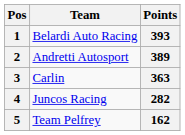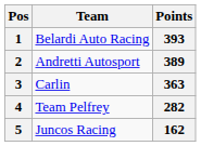4 | Team: Juncos Racing -> Team Pelfrey
5 | Team: Team Pelfrey -> Juncos Racing
